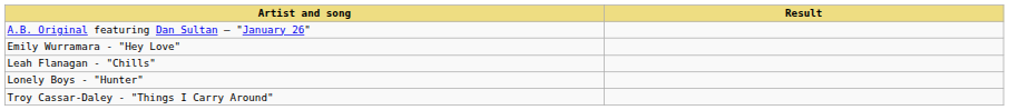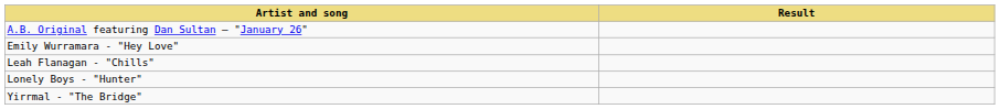- row: Troy Cassar-Daley - "Things I Carry Around"
+ row: Yirrmal - "The Bridge"
